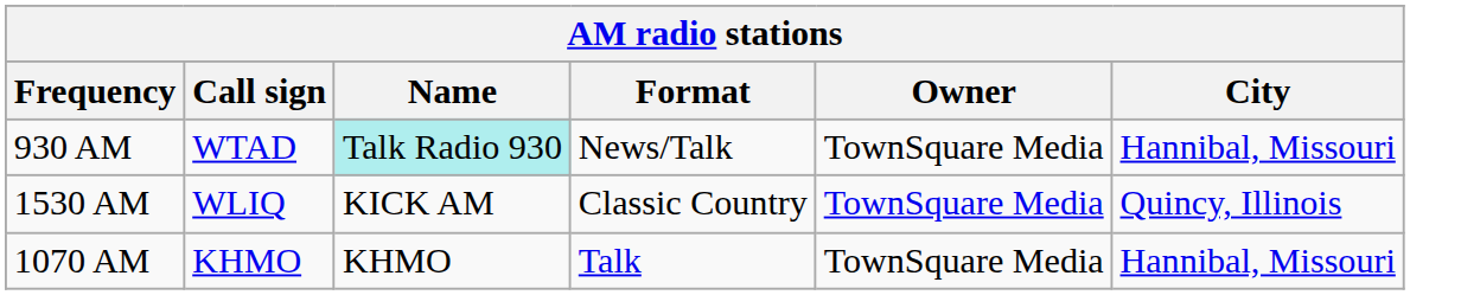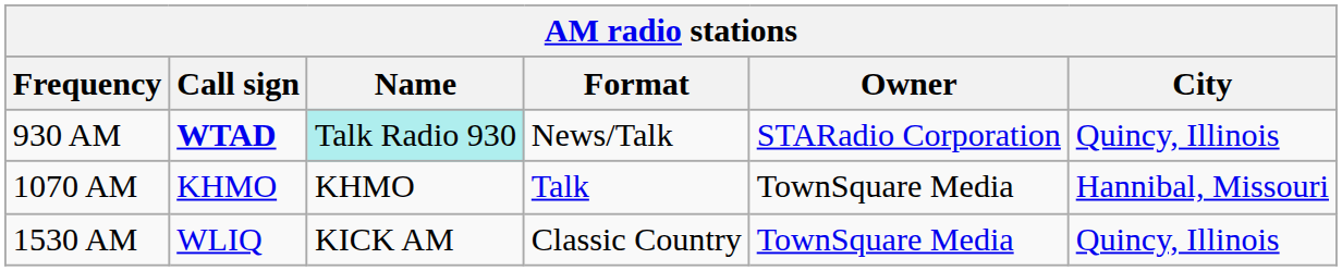930 AM | Call sign: normal -> bold
930 AM | Owner: TownSquare Media -> STARadio Corporation
930 AM | City: Hannibal, Missouri -> Quincy, Illinois
rows swapped: 1070 AM <-> 1530 AM
